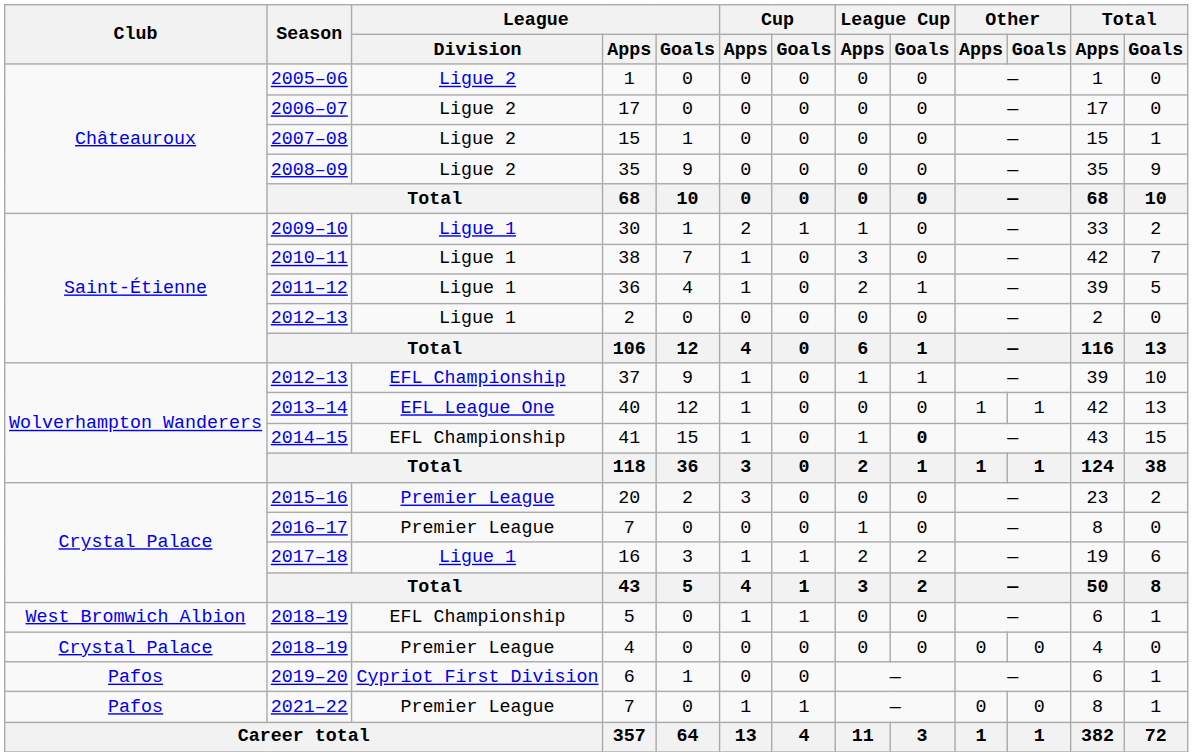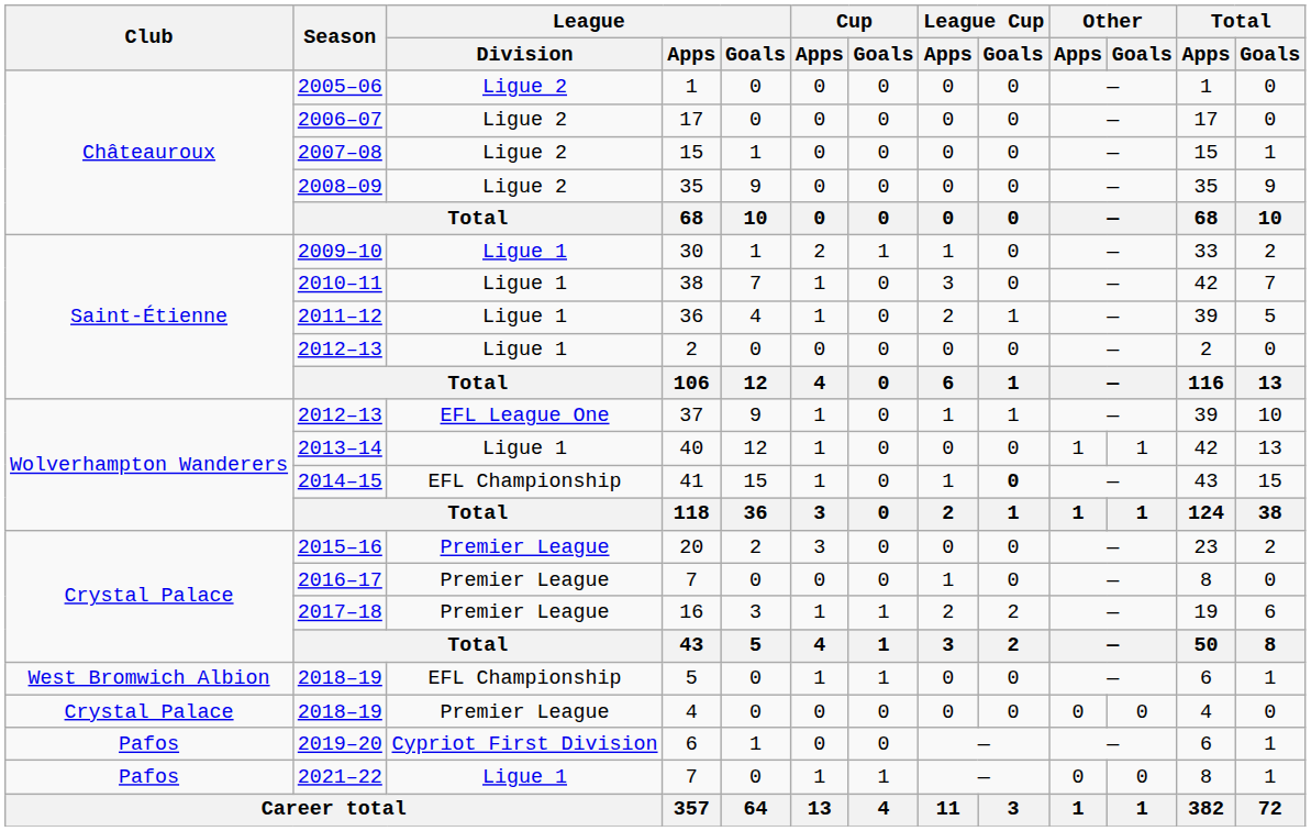37 | League / Division: EFL Championship -> EFL League One
40 | League / Division: EFL League One -> Ligue 1
16 | League / Division: Ligue 1 -> Premier League
2021–22 / 7 | League / Division: Premier League -> Ligue 1
